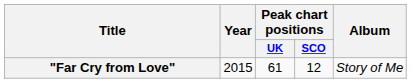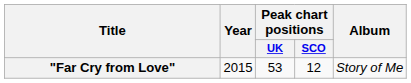"Far Cry from Love" | Peak chart positions / UK: 61 -> 53
